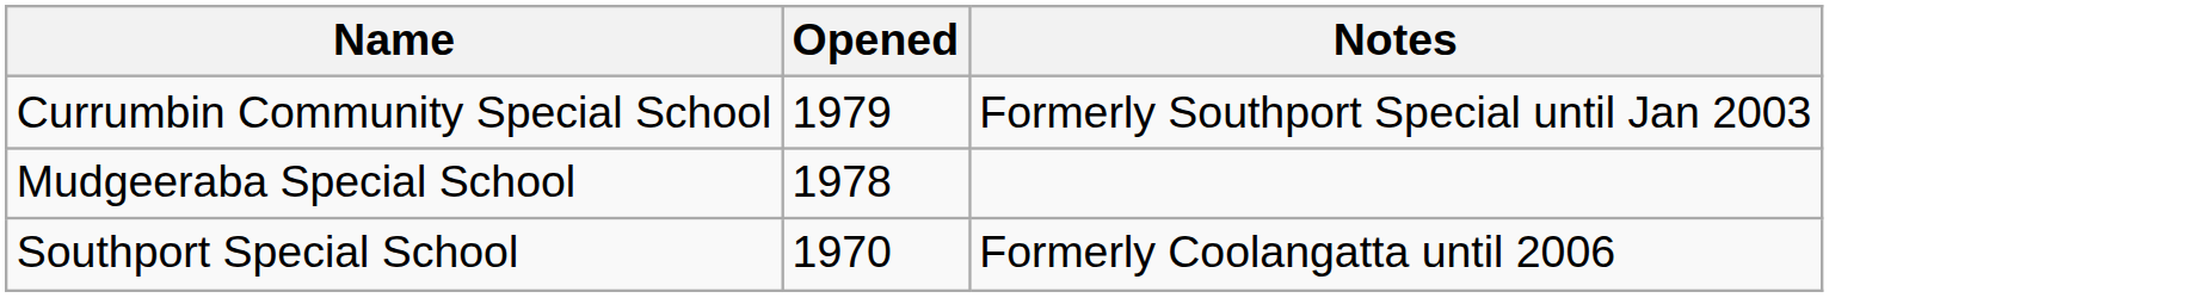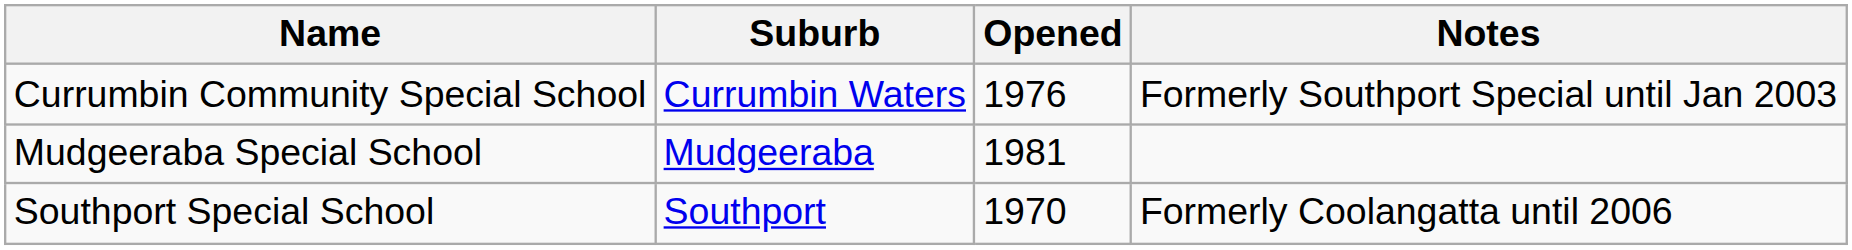+ column: Suburb | Currumbin Waters | Mudgeeraba | Southport
Currumbin Community Special School | Opened: 1979 -> 1976
Mudgeeraba Special School | Opened: 1978 -> 1981
